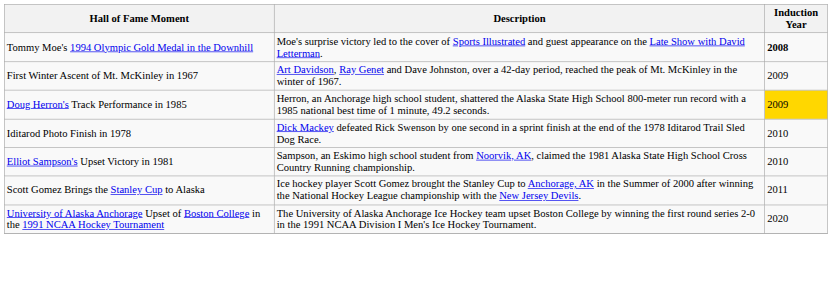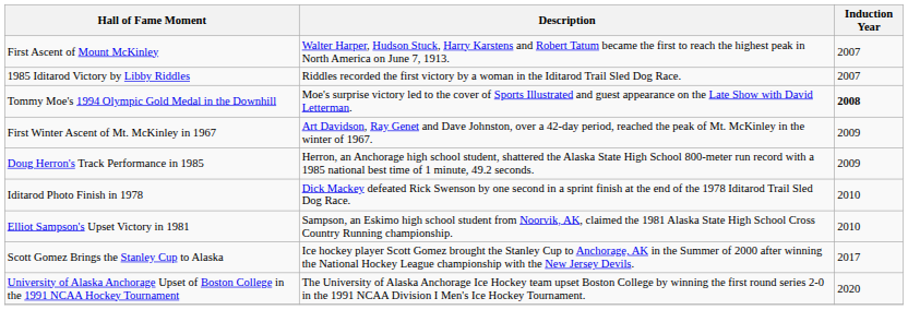+ row: First Ascent of Mount McKinley | Walter Harper, Hudson Stuck, Harry Karstens and Robert Tatum became the first to reach the highest peak in North America on June 7, 1913. | 2007
+ row: 1985 Iditarod Victory by Libby Riddles | Riddles recorded the first victory by a woman in the Iditarod Trail Sled Dog Race. | 2007
Doug Herron's Track Performance in 1985 | Induction Year: gold background -> no background
Scott Gomez Brings the Stanley Cup to Alaska | Induction Year: 2011 -> 2017
